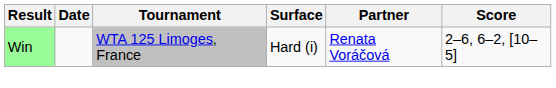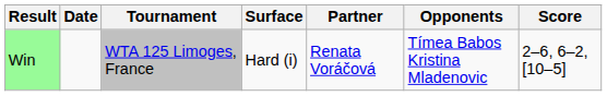+ column: Opponents | Tímea Babos Kristina Mladenovic
